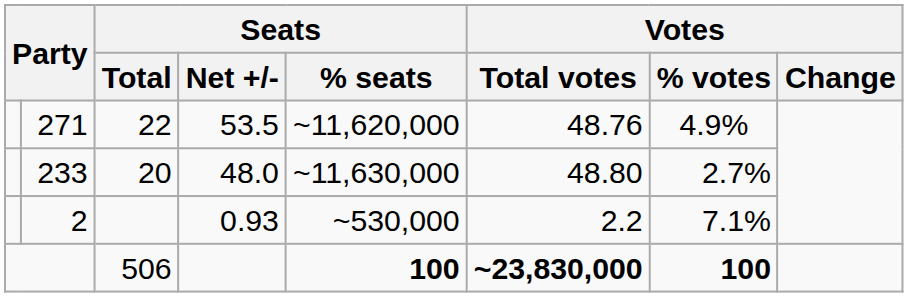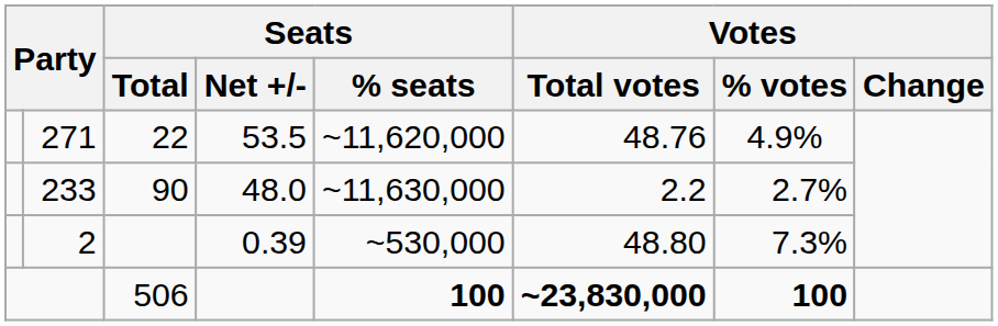233 | Seats / Total: 20 -> 90
233 | Votes / Total votes: 48.80 -> 2.2
2 | Seats / Net +/-: 0.93 -> 0.39
2 | Votes / Total votes: 2.2 -> 48.80
2 | Votes / % votes: 7.1% -> 7.3%
